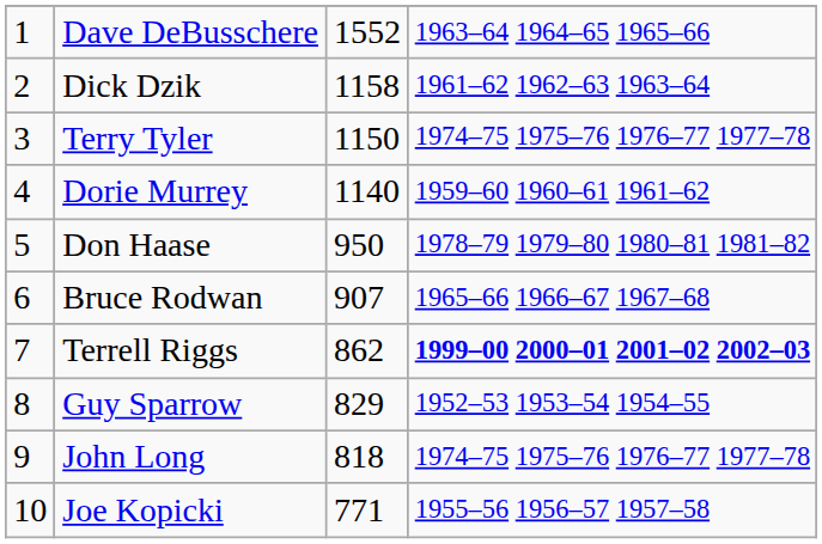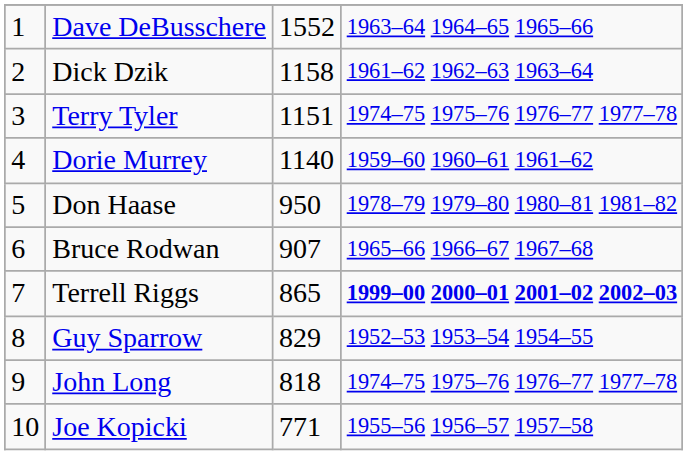Terry Tyler | column 3: 1150 -> 1151
Terrell Riggs | column 3: 862 -> 865
